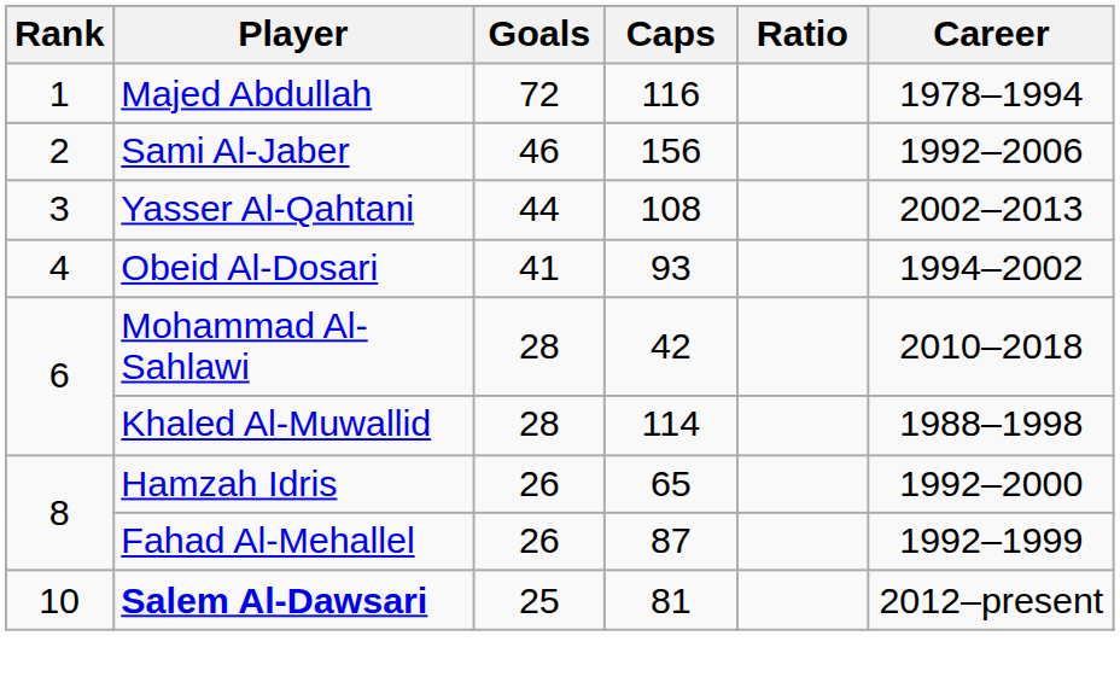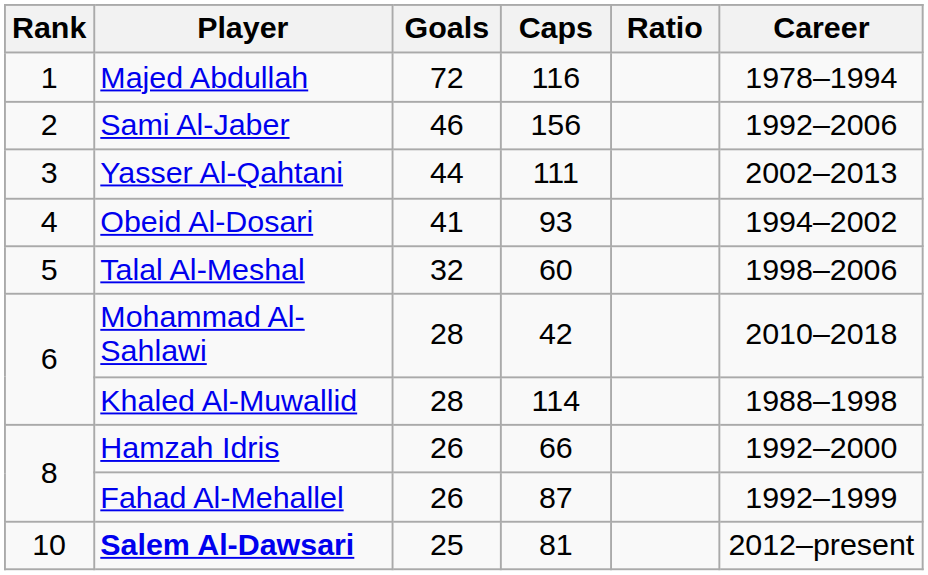Yasser Al-Qahtani | Caps: 108 -> 111
+ row: 5 | Talal Al-Meshal | 32 | 60 | 1998–2006
Hamzah Idris | Caps: 65 -> 66
